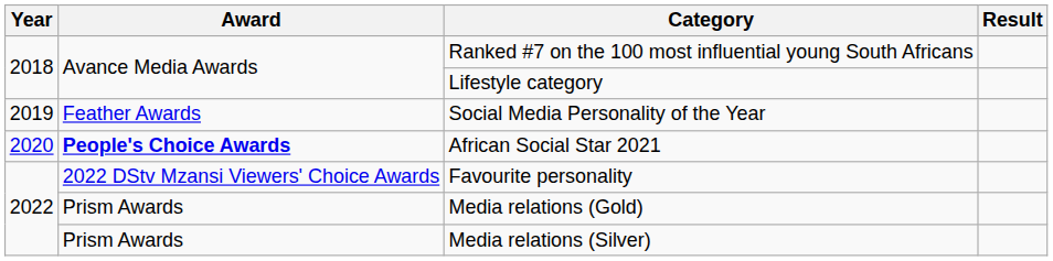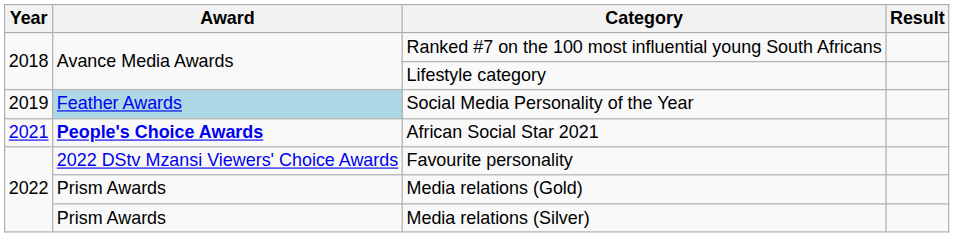Social Media Personality of the Year | Award: no background -> lightblue background
African Social Star 2021 | Year: 2020 -> 2021
